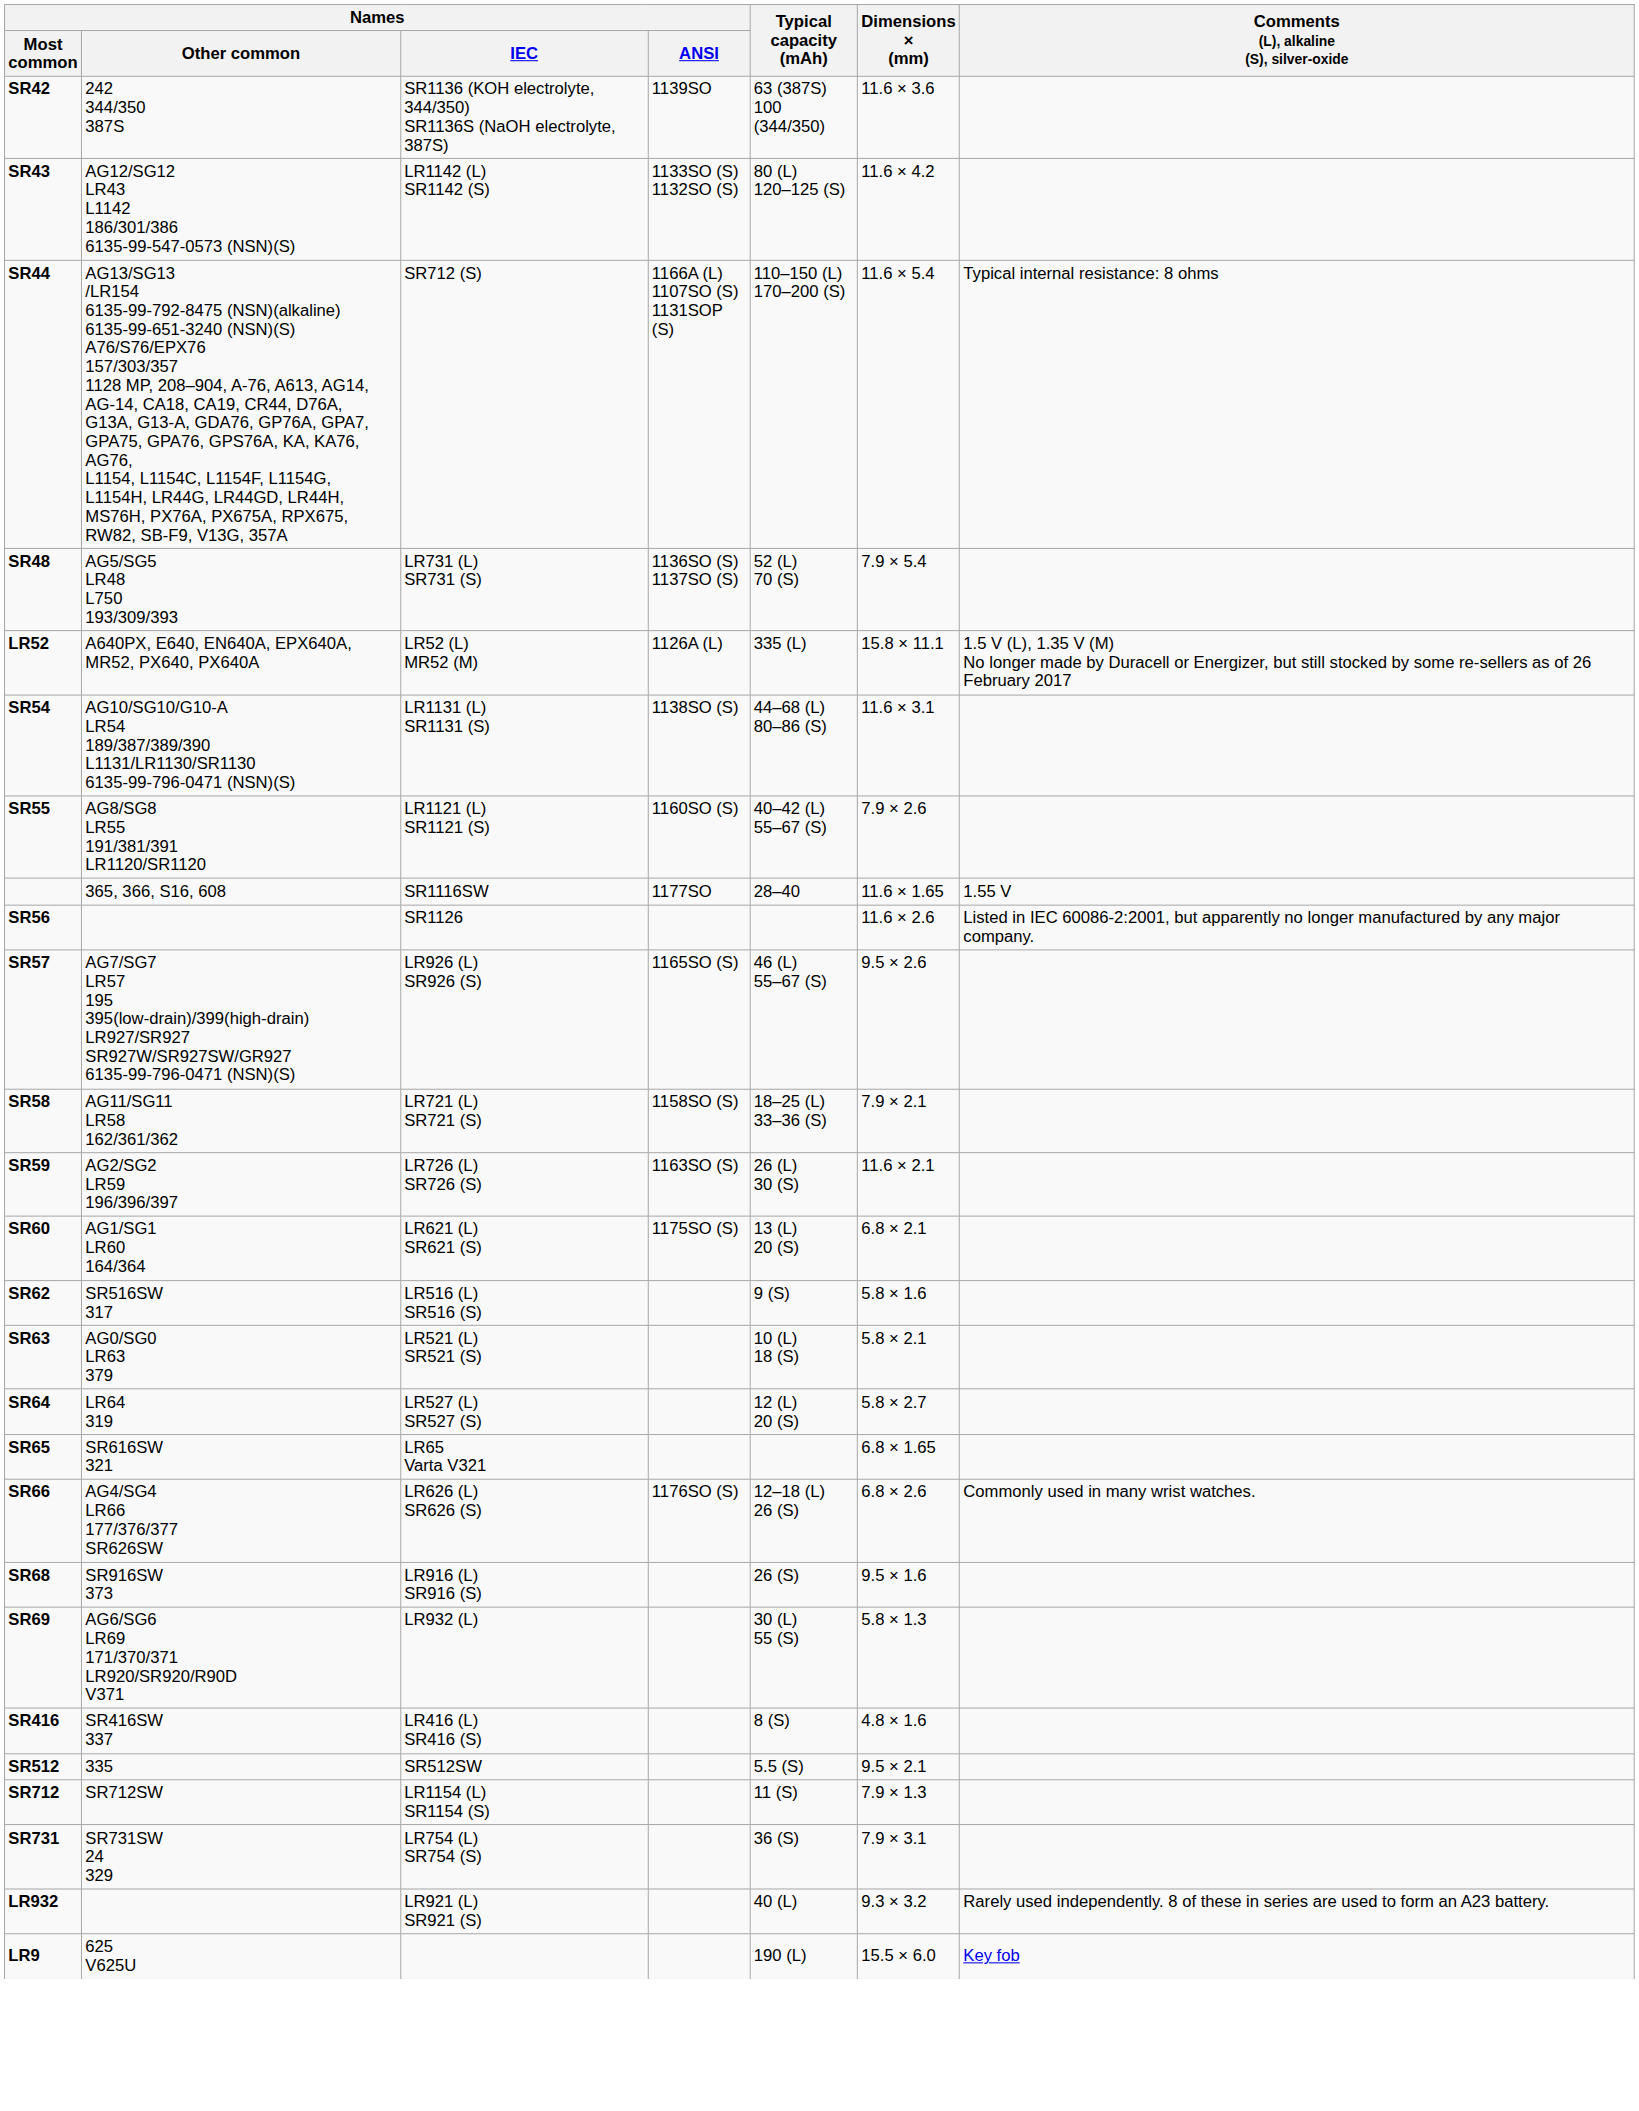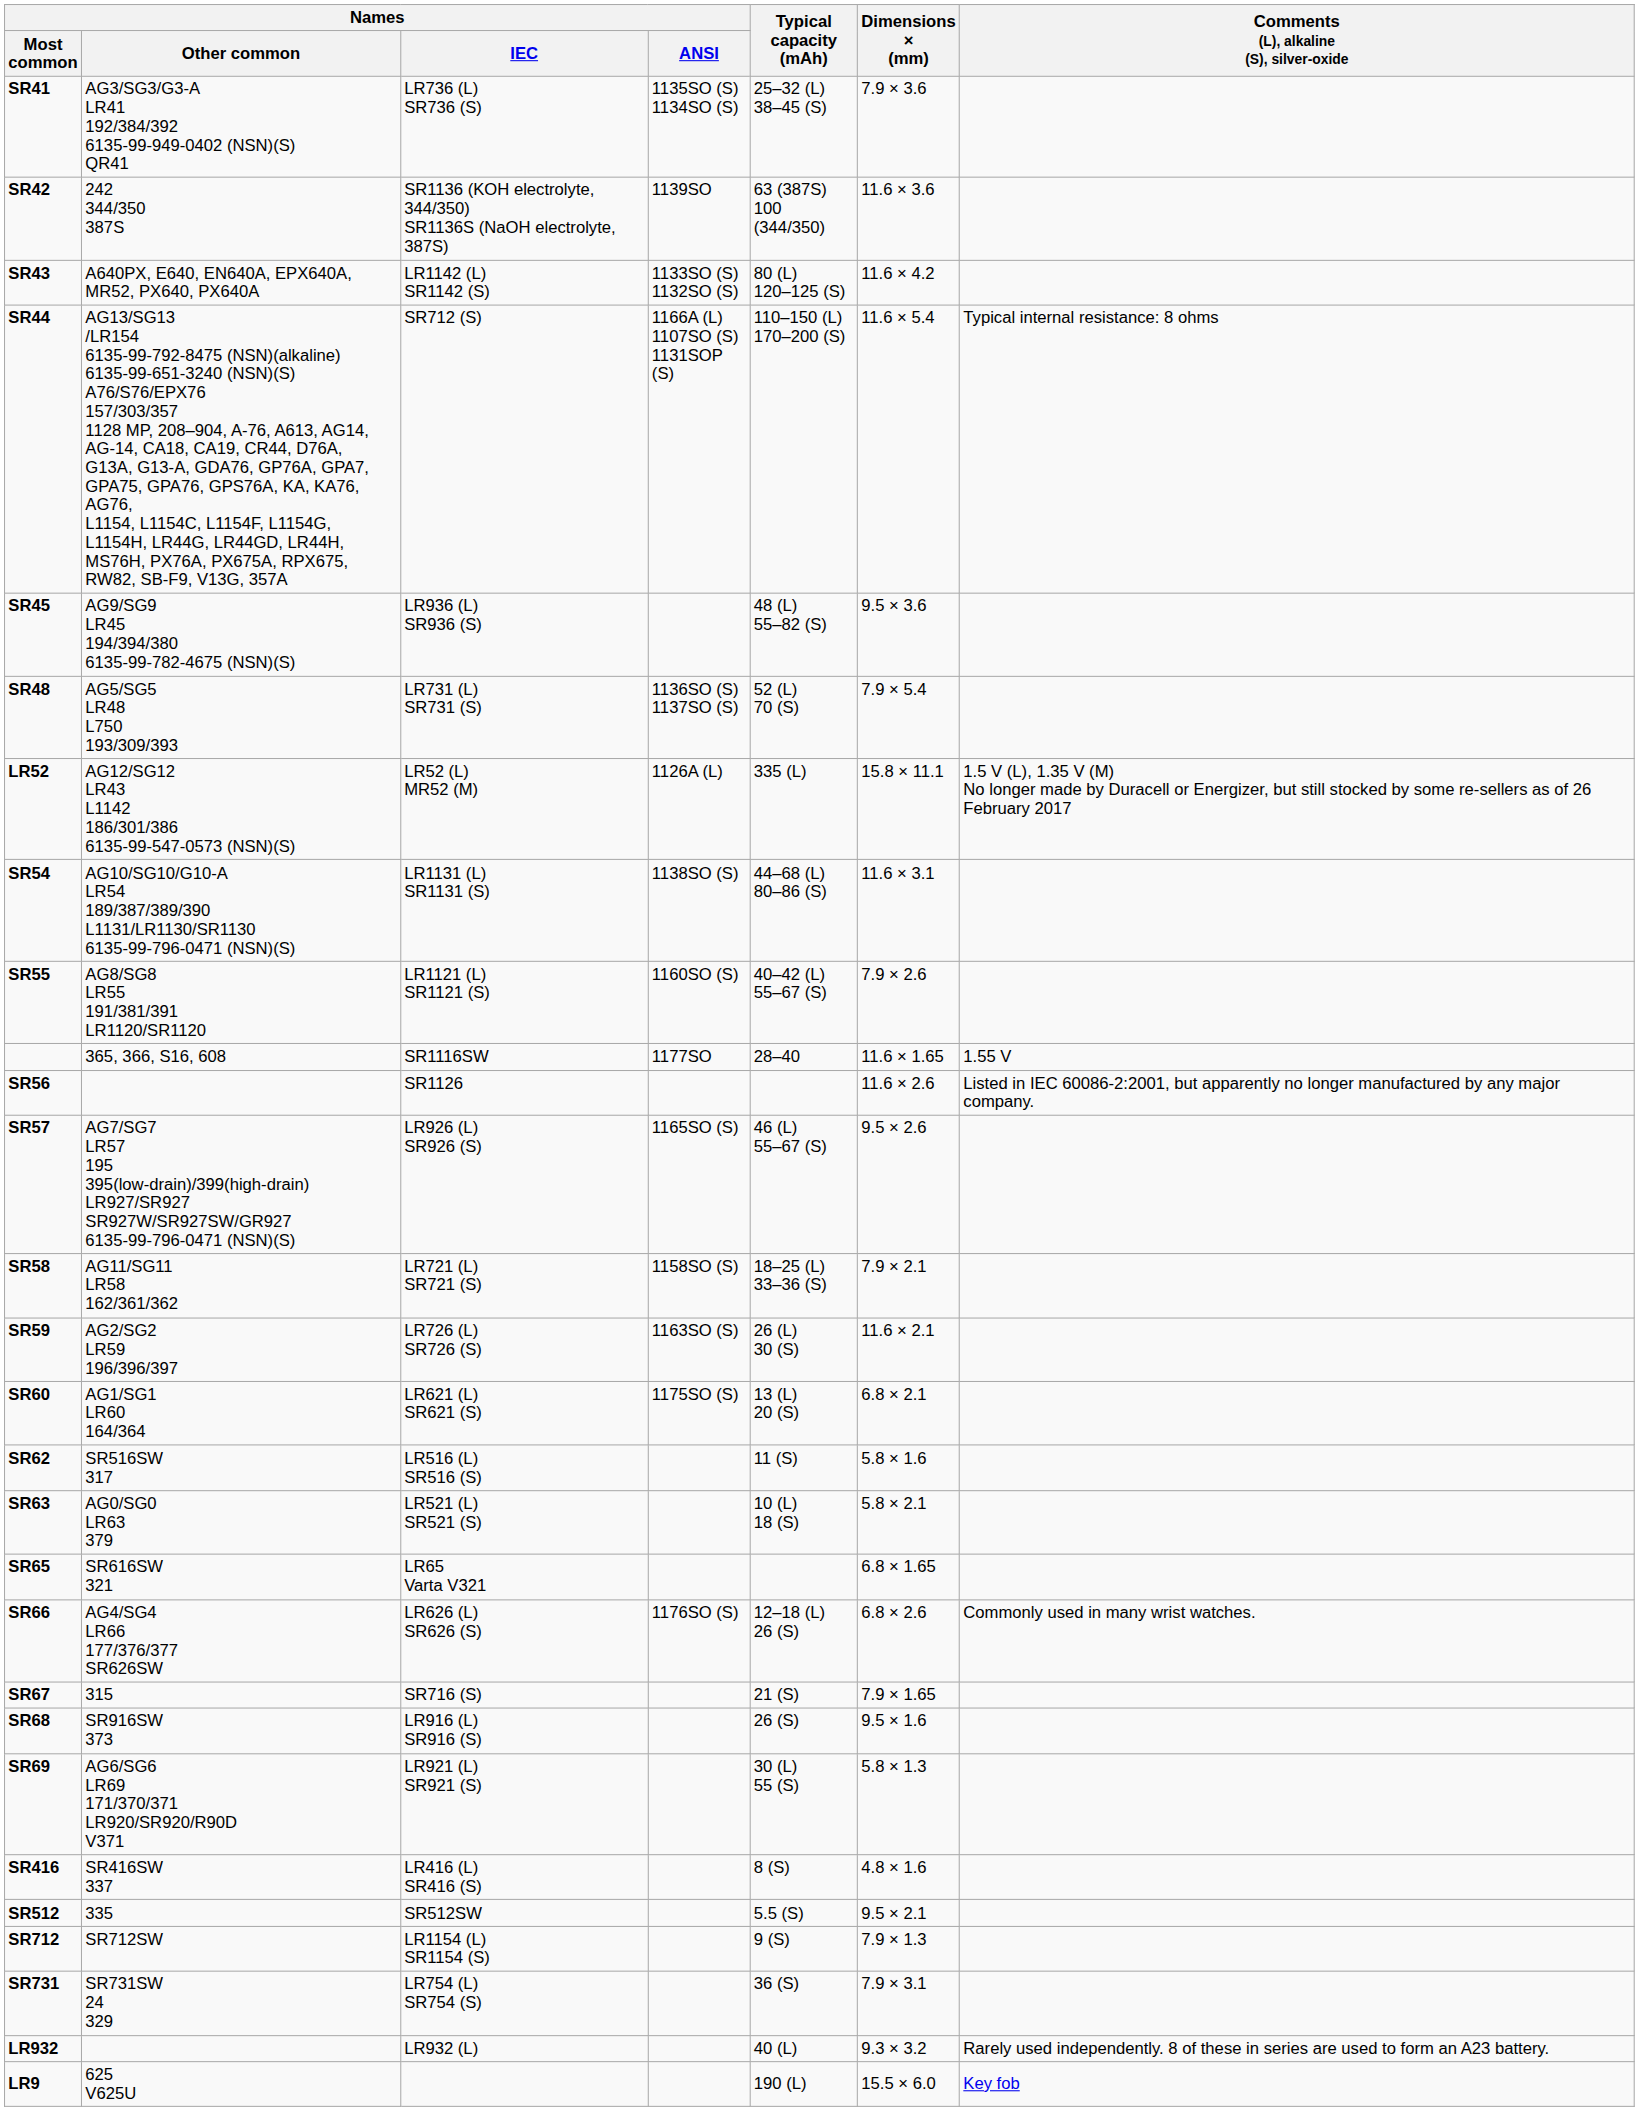+ row: SR41 | AG3/SG3/G3-A LR41 192/384/392 6135-99-949-0402 (NSN)(S) QR41 | LR736 (L) SR736 (S) | 1135SO (S) 1134SO (S) | 25–32 (L) 38–45 (S) | 7.9 × 3.6
SR43 | Names / Other common: AG12/SG12 LR43 L1142 186/301/386 6135-99-547-0573 (NSN)(S) -> A640PX, E640, EN640A, EPX640A, MR52, PX640, PX640A
+ row: SR45 | AG9/SG9 LR45 194/394/380 6135-99-782-4675 (NSN)(S) | LR936 (L) SR936 (S) | 48 (L) 55–82 (S) | 9.5 × 3.6
LR52 | Names / Other common: A640PX, E640, EN640A, EPX640A, MR52, PX640, PX640A -> AG12/SG12 LR43 L1142 186/301/386 6135-99-547-0573 (NSN)(S)
SR62 | Typical capacity (mAh): 9 (S) -> 11 (S)
- row: SR64 | LR64 319 | LR527 (L) SR527 (S) | 12 (L) 20 (S) | 5.8 × 2.7
+ row: SR67 | 315 | SR716 (S) | 21 (S) | 7.9 × 1.65
SR69 | Names / IEC: LR932 (L) -> LR921 (L) SR921 (S)
SR712 | Typical capacity (mAh): 11 (S) -> 9 (S)
LR932 | Names / IEC: LR921 (L) SR921 (S) -> LR932 (L)
